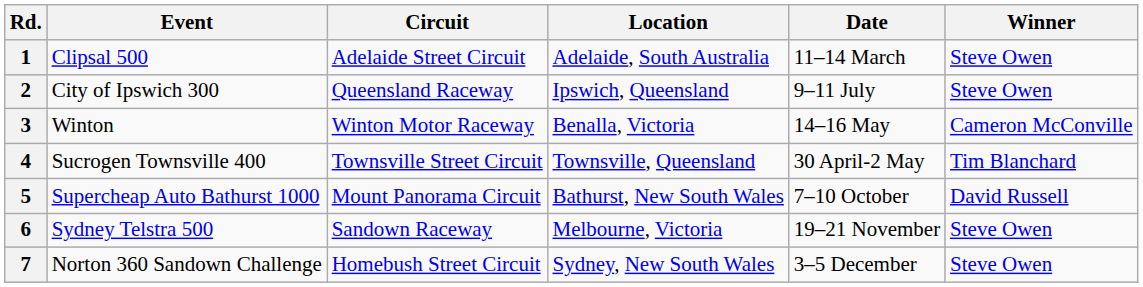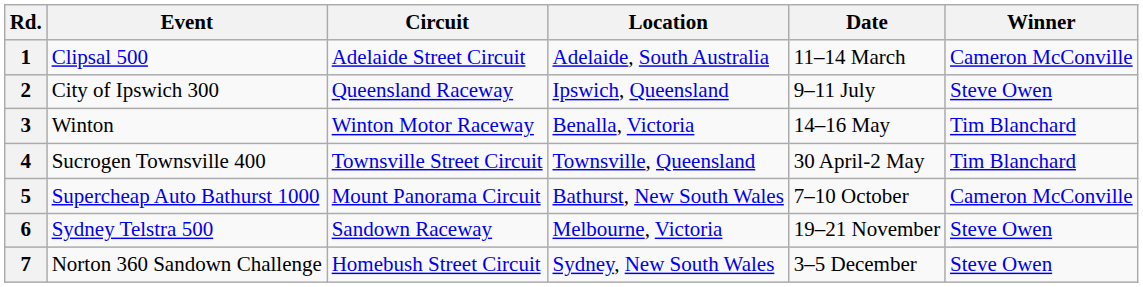1 | Winner: Steve Owen -> Cameron McConville
3 | Winner: Cameron McConville -> Tim Blanchard
5 | Winner: David Russell -> Cameron McConville
